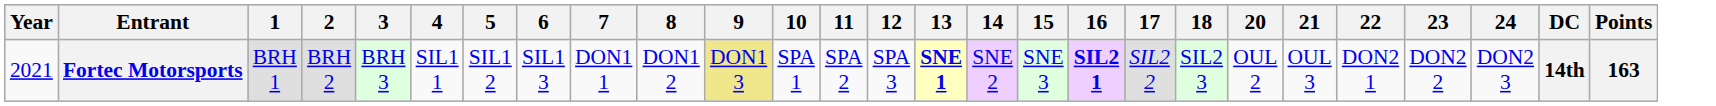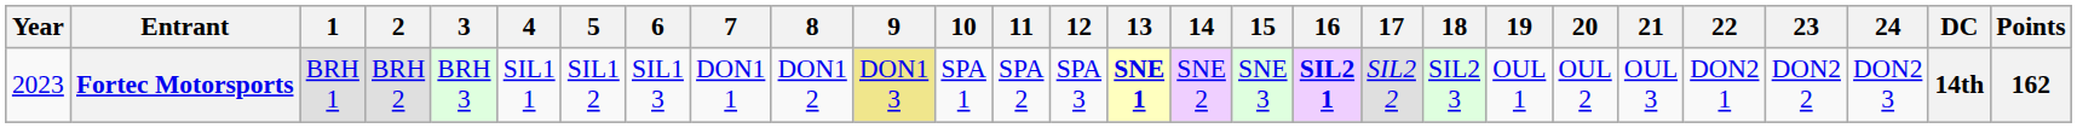+ column: 19 | OUL 1
Fortec Motorsports | Year: 2021 -> 2023
Fortec Motorsports | Points: 163 -> 162
